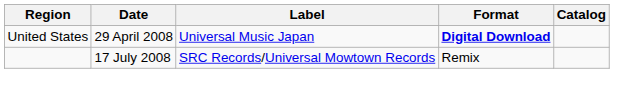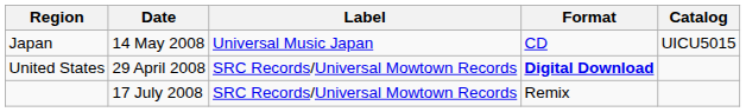+ row: Japan | 14 May 2008 | Universal Music Japan | CD | UICU5015
United States | Label: Universal Music Japan -> SRC Records/Universal Mowtown Records
